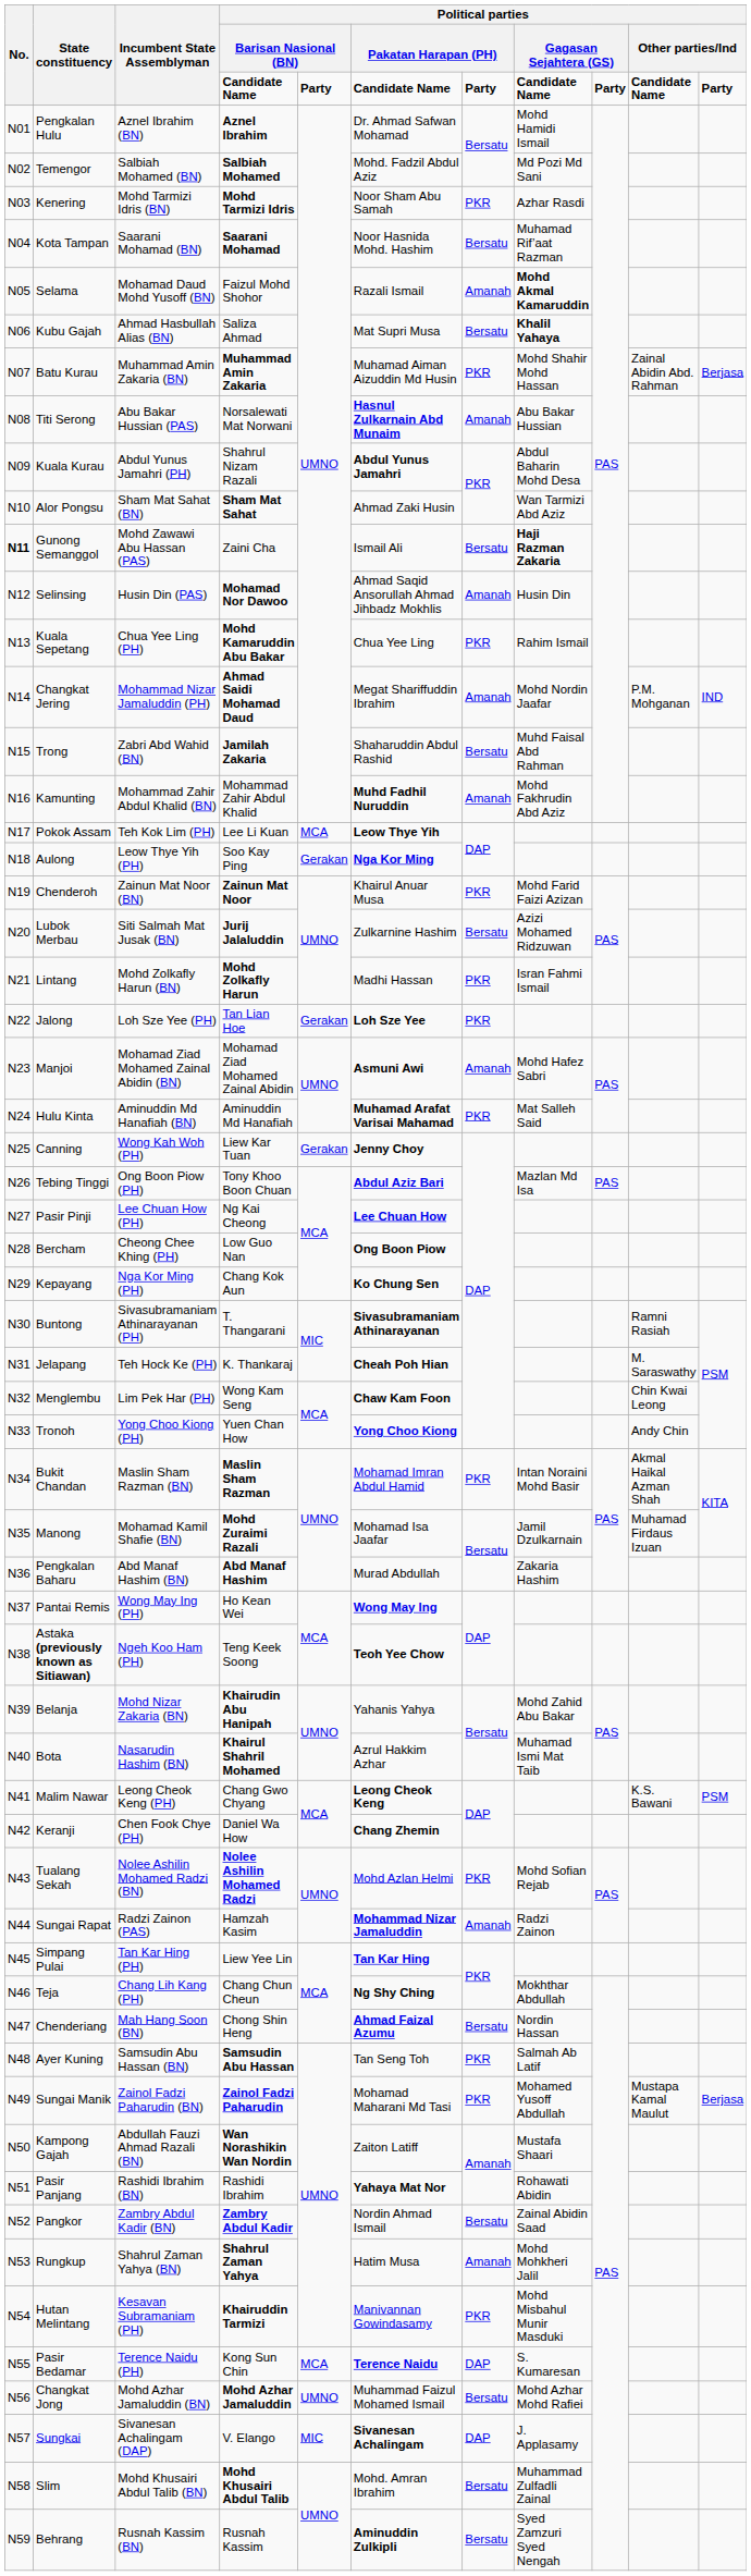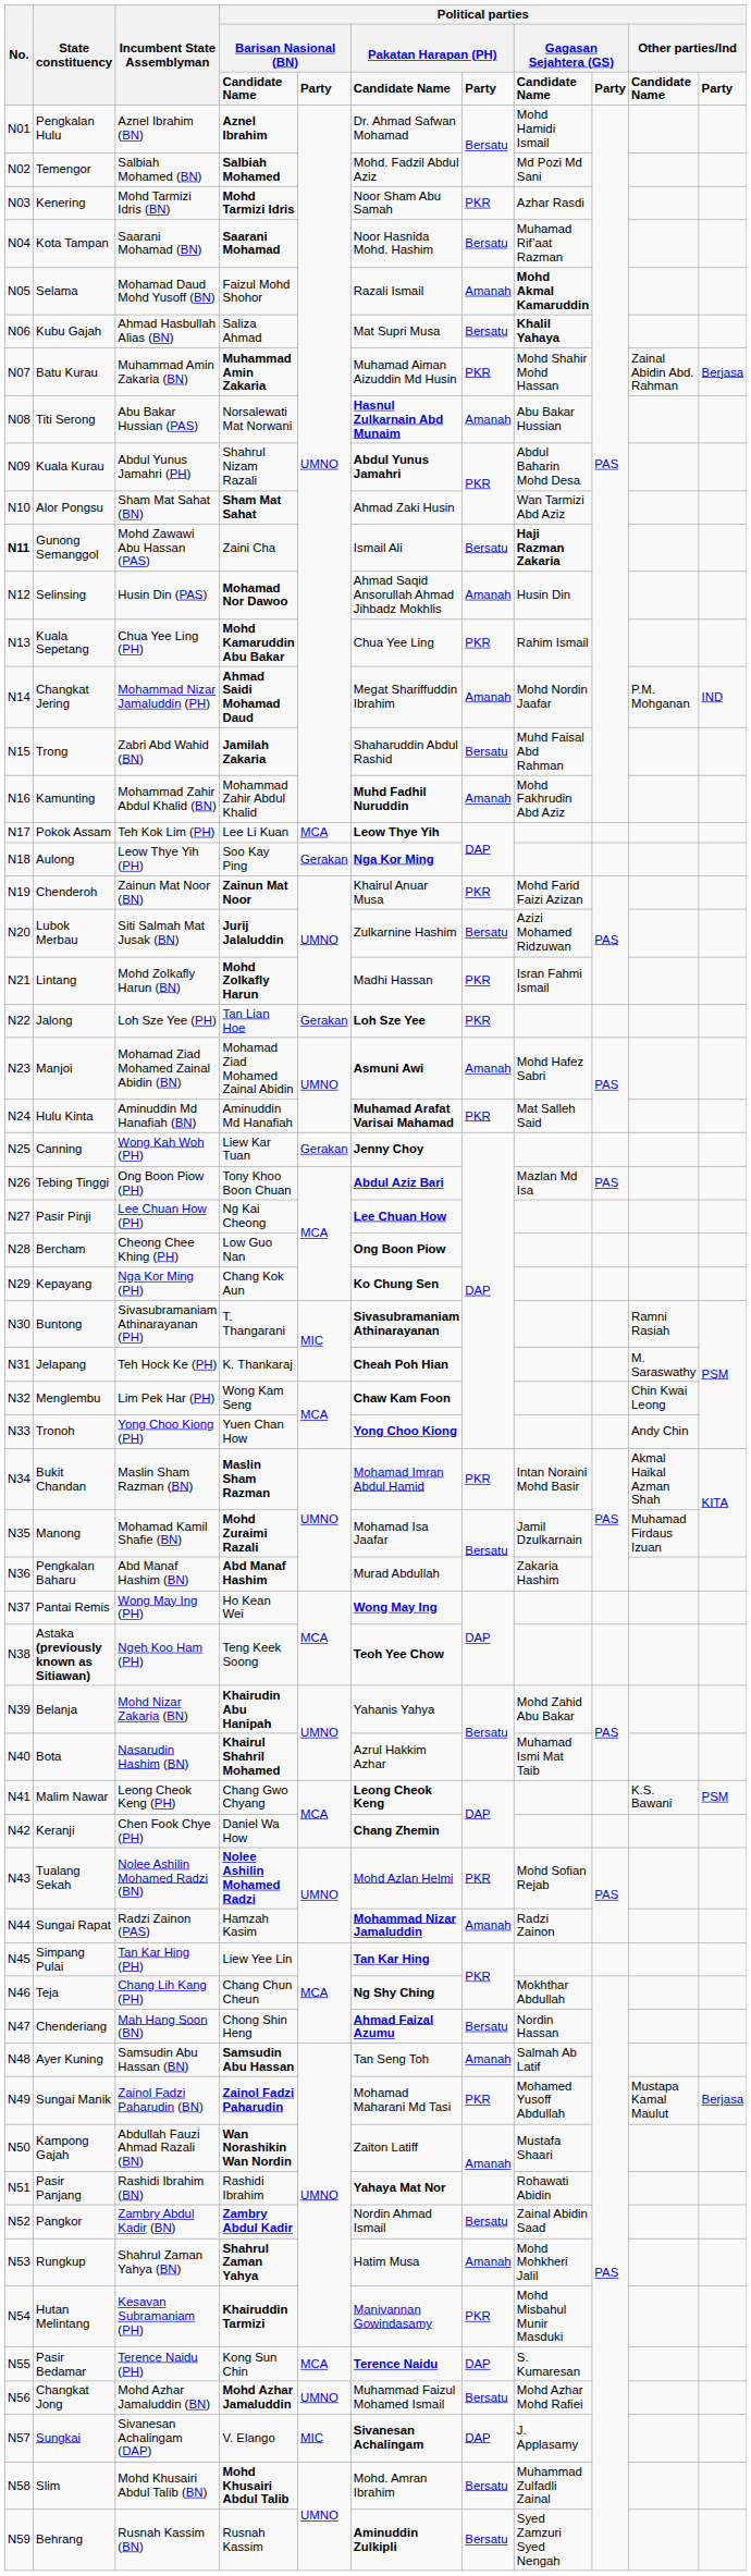Ayer Kuning | column 7: PKR -> Amanah
